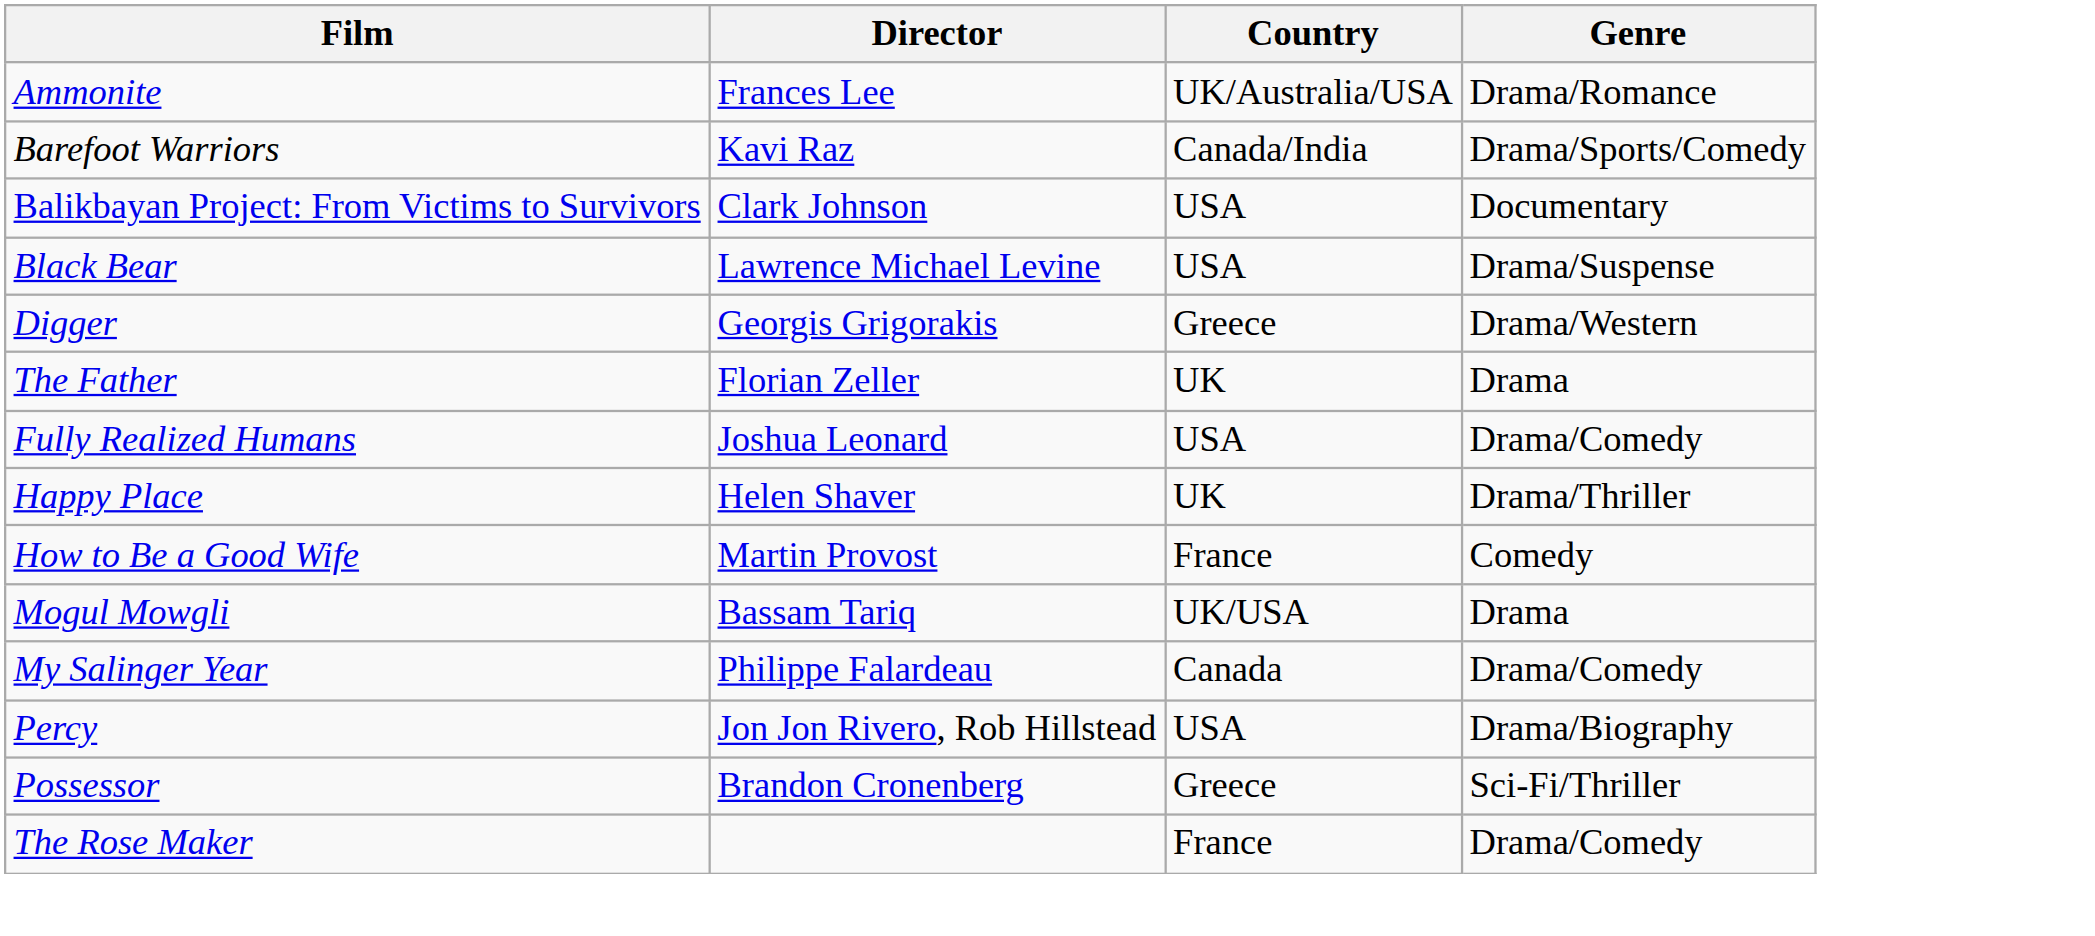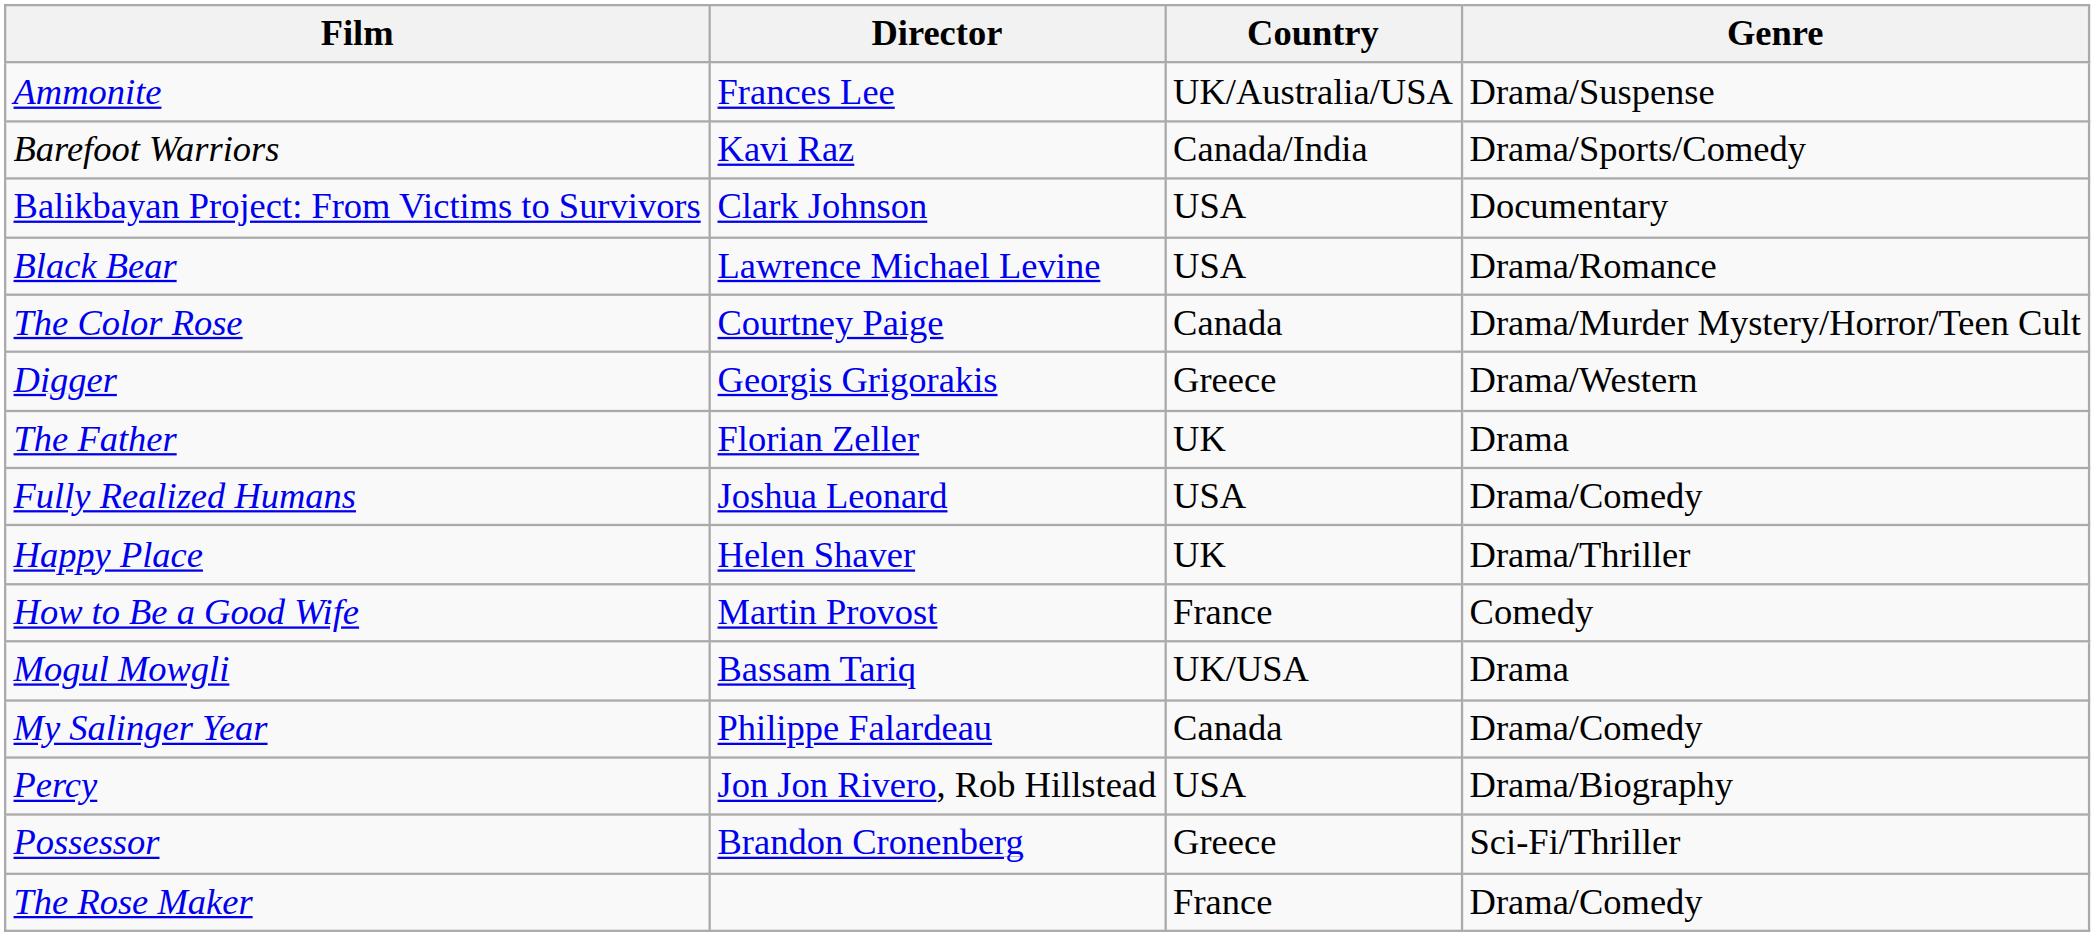Ammonite | Genre: Drama/Romance -> Drama/Suspense
Black Bear | Genre: Drama/Suspense -> Drama/Romance
+ row: The Color Rose | Courtney Paige | Canada | Drama/Murder Mystery/Horror/Teen Cult
